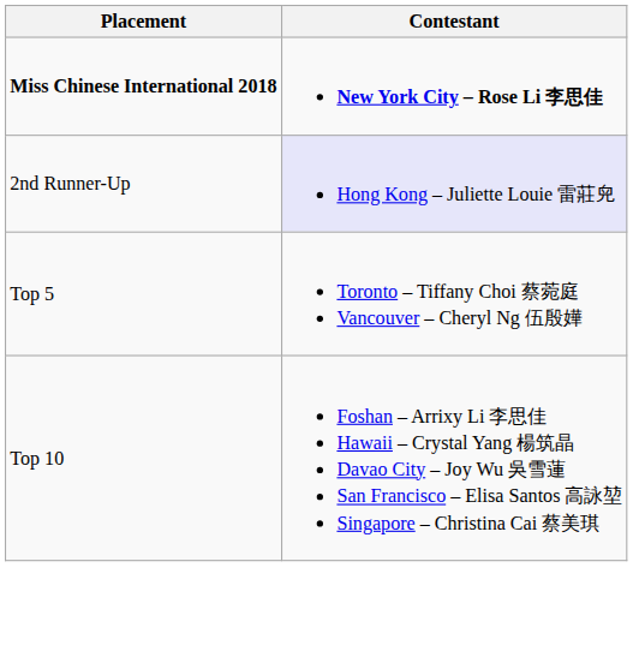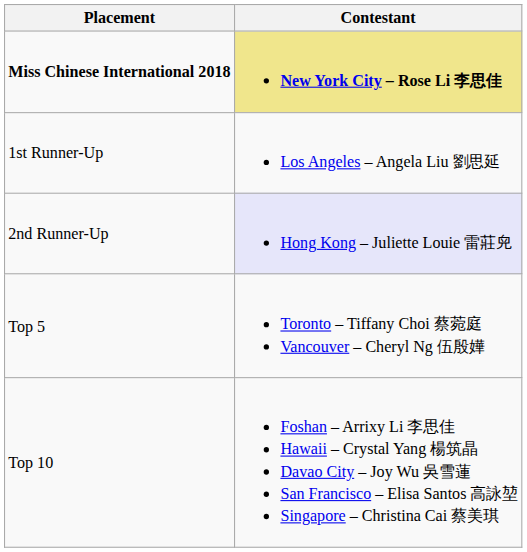Miss Chinese International 2018 | Contestant: no background -> khaki background
+ row: 1st Runner-Up | Los Angeles – Angela Liu 劉思延
